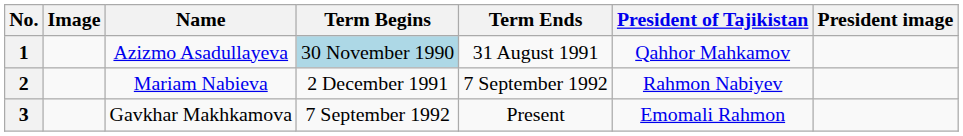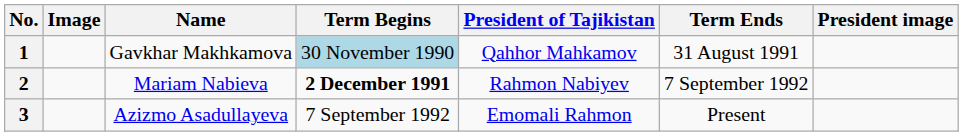columns swapped: Term Ends <-> President of Tajikistan
1 | Name: Azizmo Asadullayeva -> Gavkhar Makhkamova
2 | Term Begins: normal -> bold
3 | Name: Gavkhar Makhkamova -> Azizmo Asadullayeva
